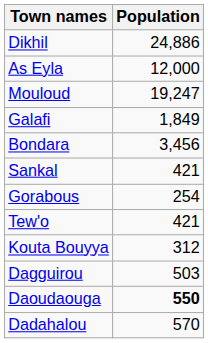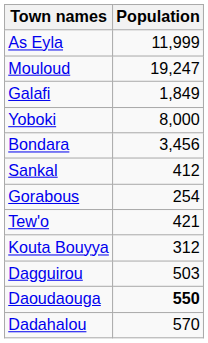- row: Dikhil | 24,886
As Eyla | Population: 12,000 -> 11,999
+ row: Yoboki | 8,000
Sankal | Population: 421 -> 412
